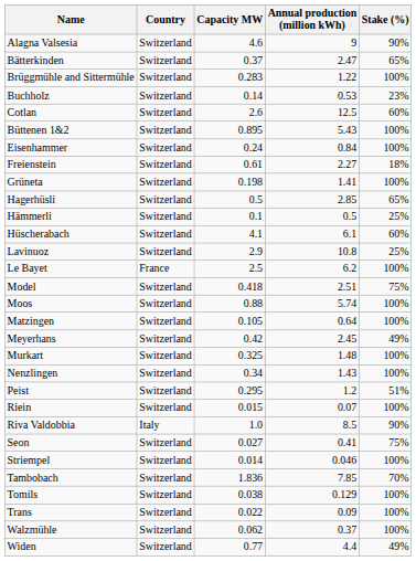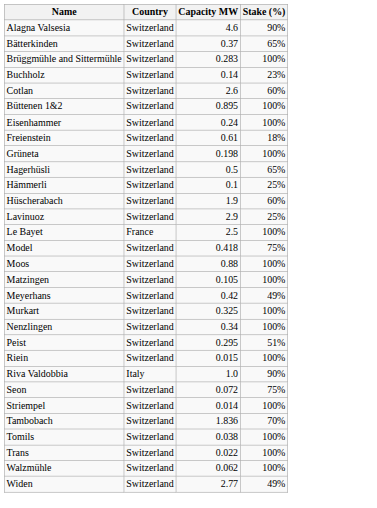- column: Annual production (million kWh) | 9 | 2.47 | 1.22 | 0.53 | 12.5 | 5.43 | 0.84 | 2.27 | 1.41 | 2.85 | 0.5 | 6.1 | 10.8 | 6.2 | 2.51 | 5.74 | 0.64 | 2.45 | 1.48 | 1.43 | 1.2 | 0.07 | 8.5 | 0.41 | 0.046 | 7.85 | 0.129 | 0.09 | 0.37 | 4.4
Hüscherabach | Capacity MW: 4.1 -> 1.9
Seon | Capacity MW: 0.027 -> 0.072
Widen | Capacity MW: 0.77 -> 2.77
